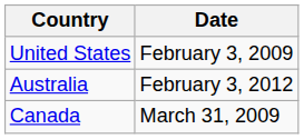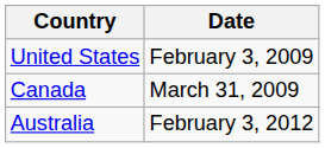rows swapped: Canada <-> Australia
